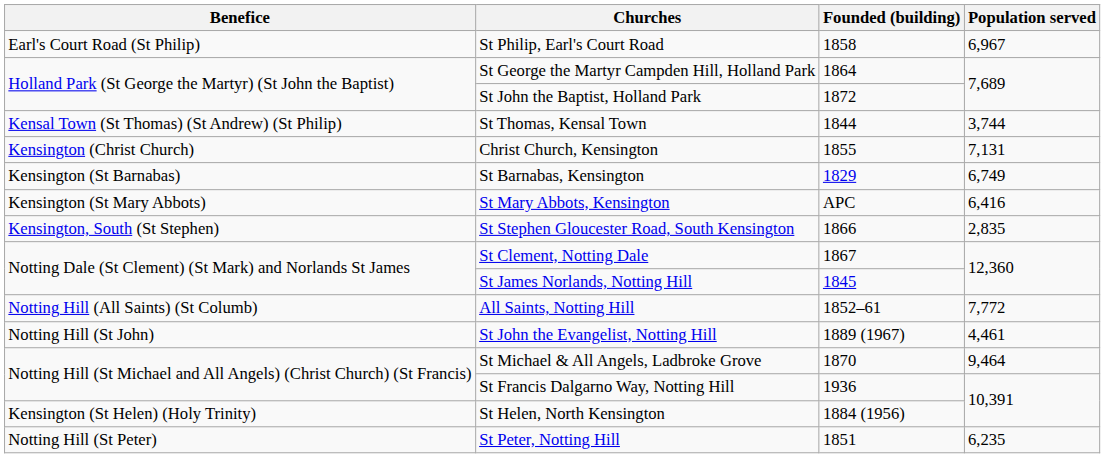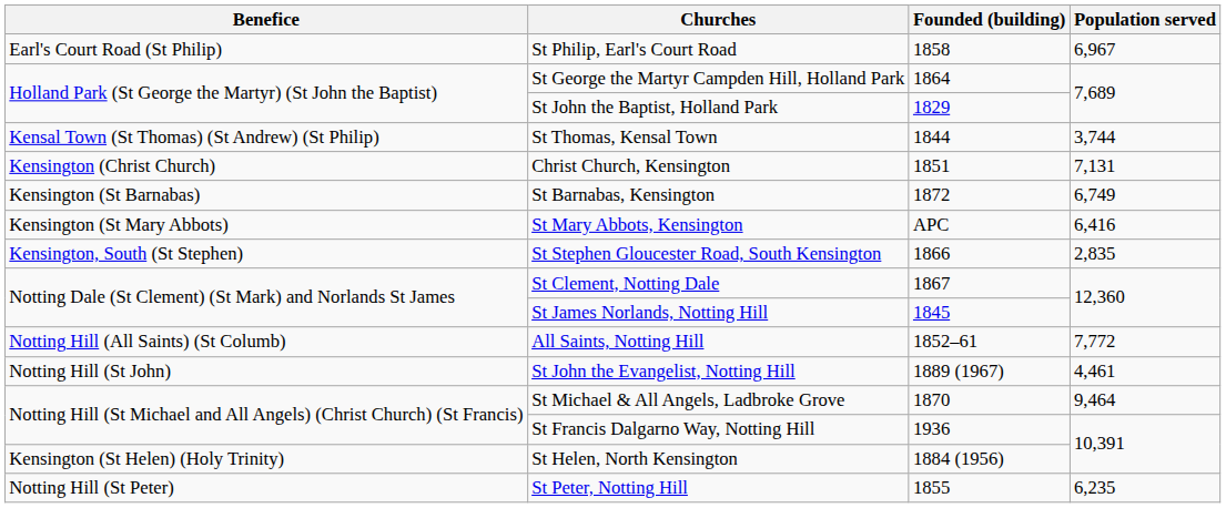St John the Baptist, Holland Park | Founded (building): 1872 -> 1829
Christ Church, Kensington | Founded (building): 1855 -> 1851
St Barnabas, Kensington | Founded (building): 1829 -> 1872
St Peter, Notting Hill | Founded (building): 1851 -> 1855
